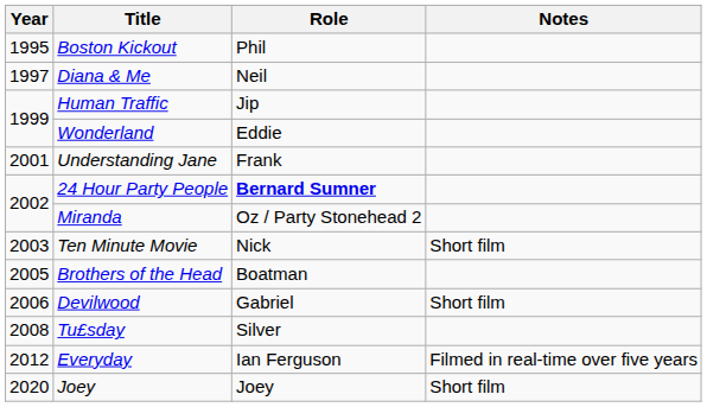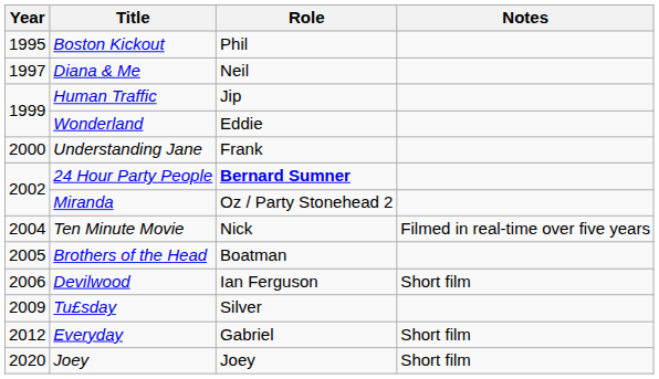Understanding Jane | Year: 2001 -> 2000
Ten Minute Movie | Year: 2003 -> 2004
Ten Minute Movie | Notes: Short film -> Filmed in real-time over five years
Devilwood | Role: Gabriel -> Ian Ferguson
Tu£sday | Year: 2008 -> 2009
Everyday | Role: Ian Ferguson -> Gabriel
Everyday | Notes: Filmed in real-time over five years -> Short film
